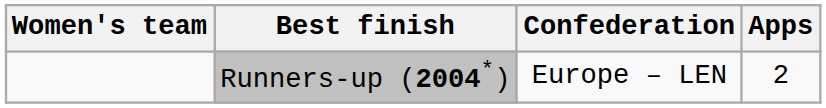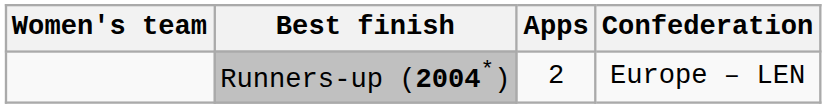columns swapped: Apps <-> Confederation
